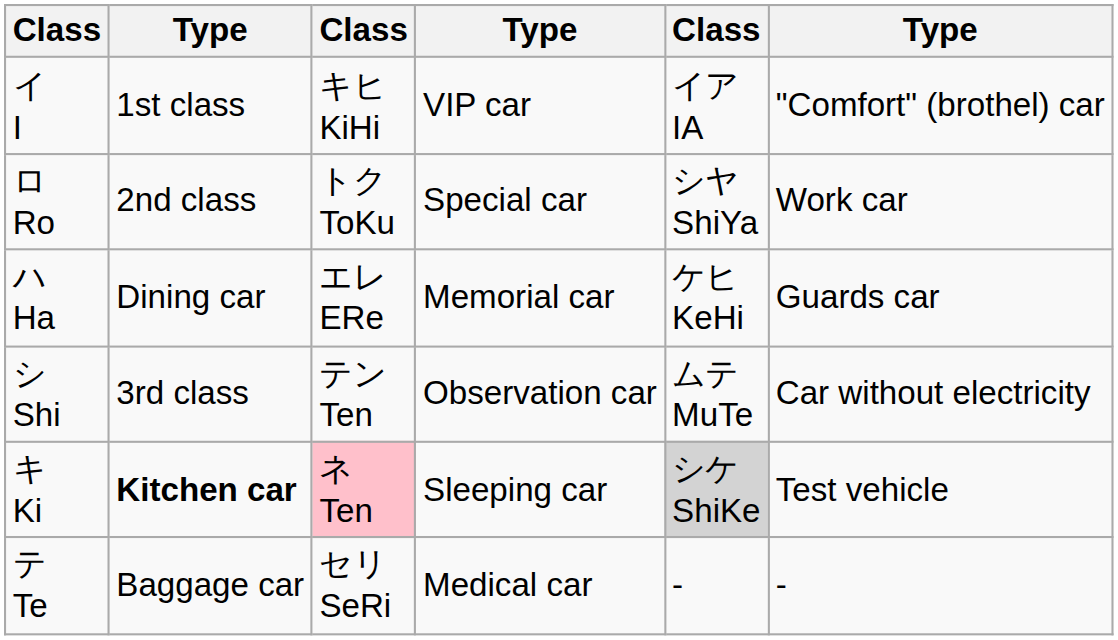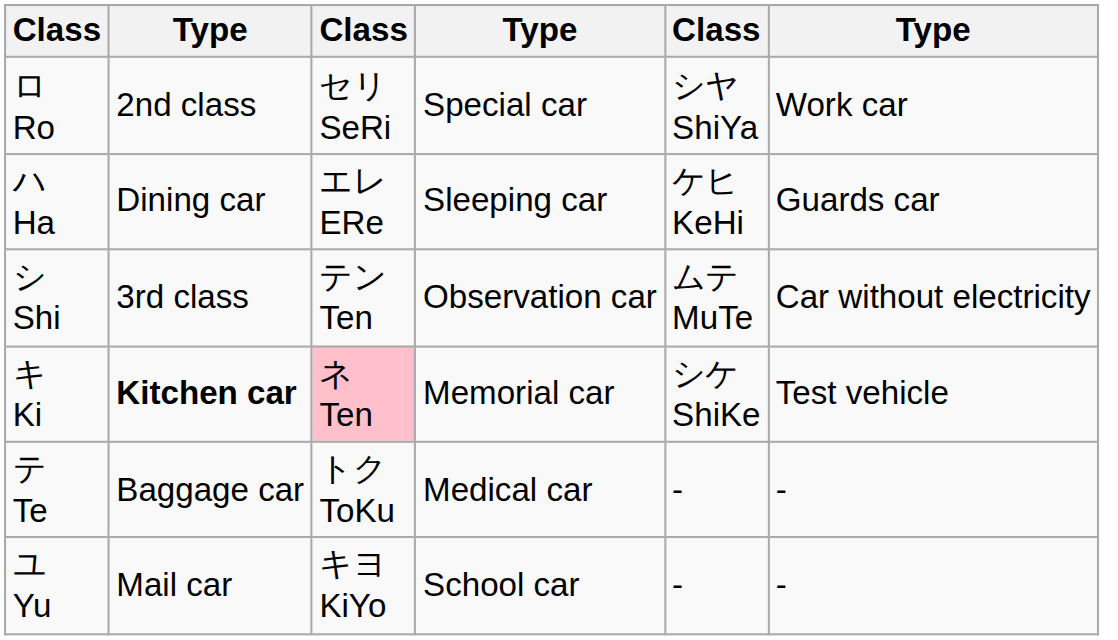- row: イ I | 1st class | キヒ KiHi | VIP car | イア IA | "Comfort" (brothel) car
ロ Ro | column 3: トク ToKu -> セリ SeRi
ハ Ha | column 4: Memorial car -> Sleeping car
キ Ki | column 4: Sleeping car -> Memorial car
キ Ki | column 5: lightgrey background -> no background
テ Te | column 3: セリ SeRi -> トク ToKu
+ row: ユ Yu | Mail car | キヨ KiYo | School car | - | -
